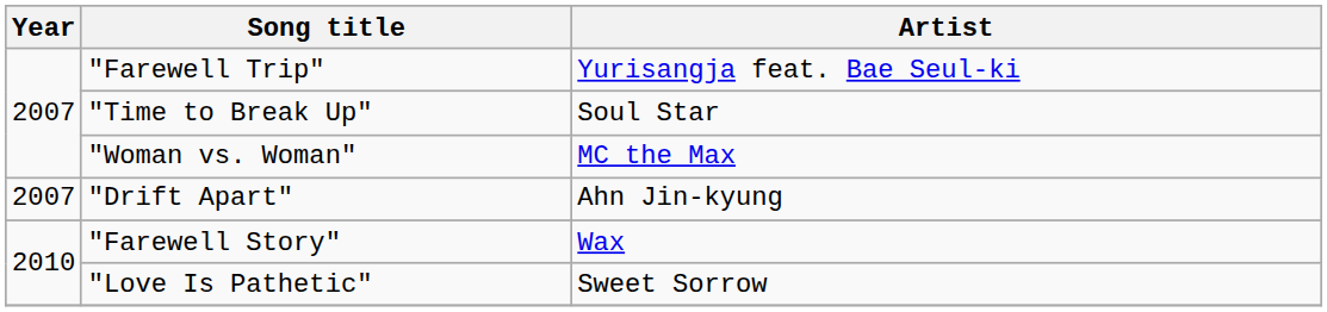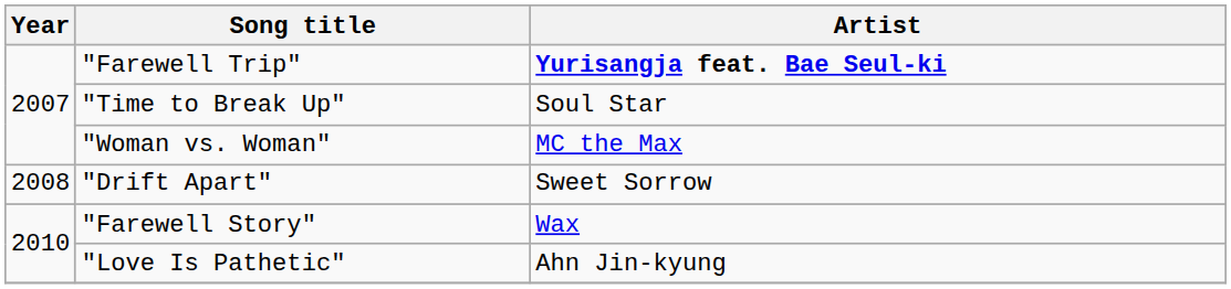"Farewell Trip" | Artist: normal -> bold
"Drift Apart" | Year: 2007 -> 2008
"Drift Apart" | Artist: Ahn Jin-kyung -> Sweet Sorrow
"Love Is Pathetic" | Artist: Sweet Sorrow -> Ahn Jin-kyung
